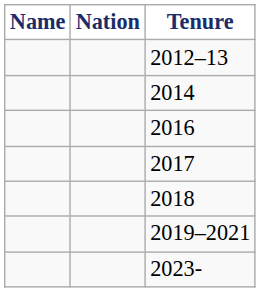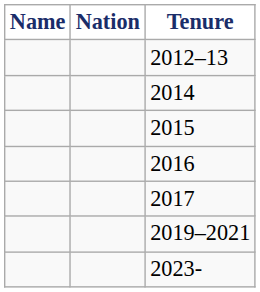+ row: 2015
- row: 2018
